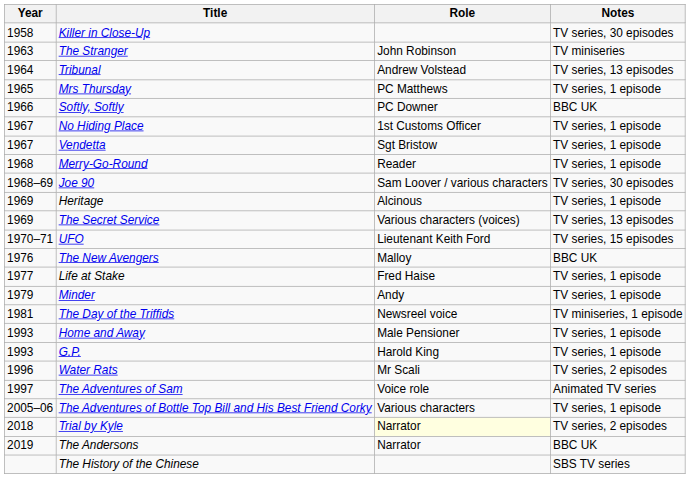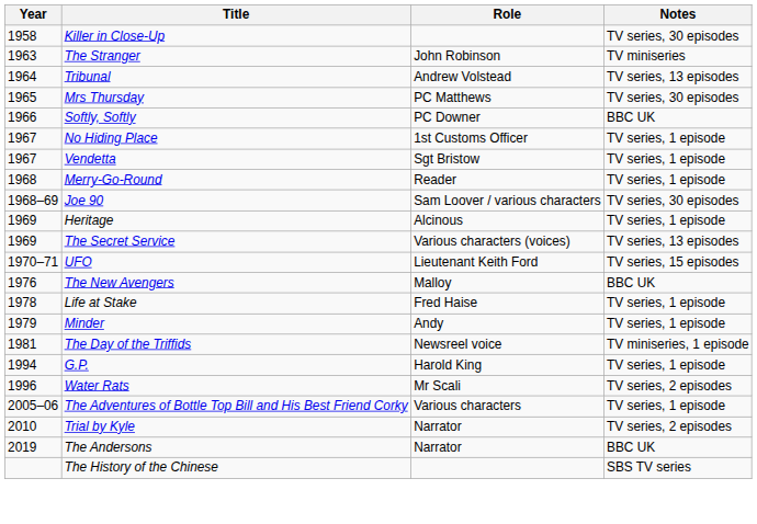Mrs Thursday | Notes: TV series, 1 episode -> TV series, 30 episodes
Life at Stake | Year: 1977 -> 1978
- row: 1993 | Home and Away | Male Pensioner | TV series, 1 episode
G.P. | Year: 1993 -> 1994
- row: 1997 | The Adventures of Sam | Voice role | Animated TV series
Trial by Kyle | Year: 2018 -> 2010
Trial by Kyle | Role: lightyellow background -> no background
